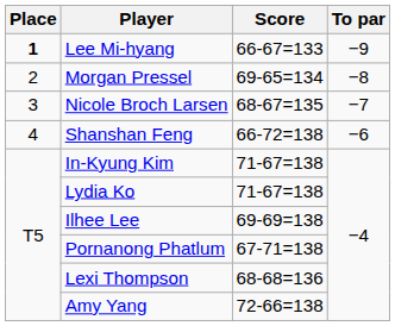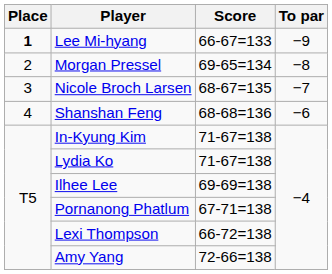Shanshan Feng | Score: 66-72=138 -> 68-68=136
Lexi Thompson | Score: 68-68=136 -> 66-72=138
